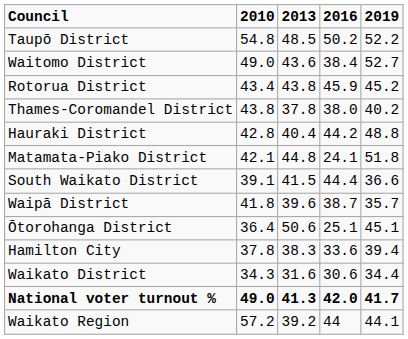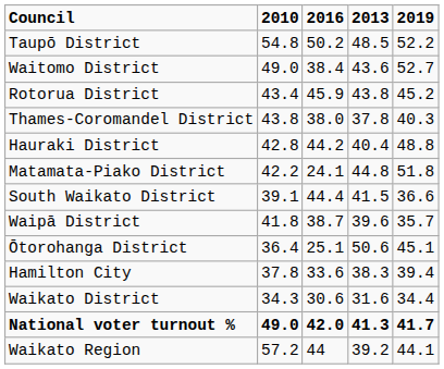columns swapped: 2013 <-> 2016
Thames-Coromandel District | 2019: 40.2 -> 40.3
Matamata-Piako District | 2010: 42.1 -> 42.2
